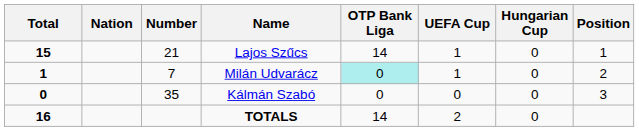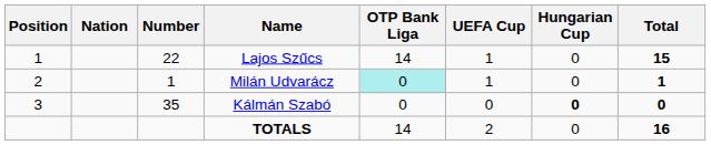columns swapped: Position <-> Total
Lajos Szűcs | Number: 21 -> 22
Milán Udvarácz | Number: 7 -> 1
Kálmán Szabó | Hungarian Cup: normal -> bold
